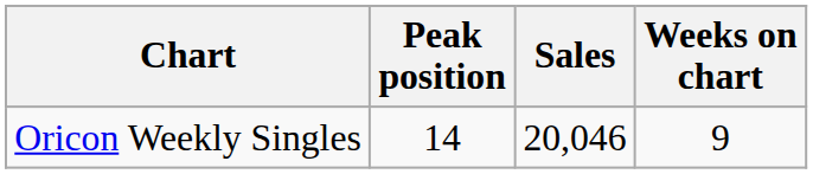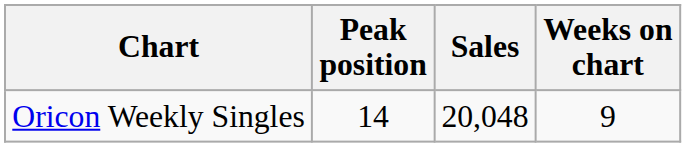Oricon Weekly Singles | Sales: 20,046 -> 20,048
